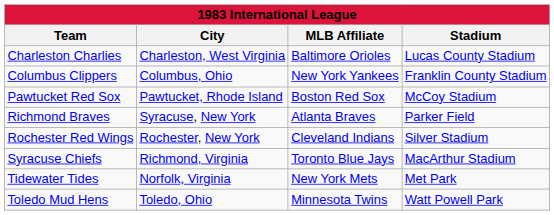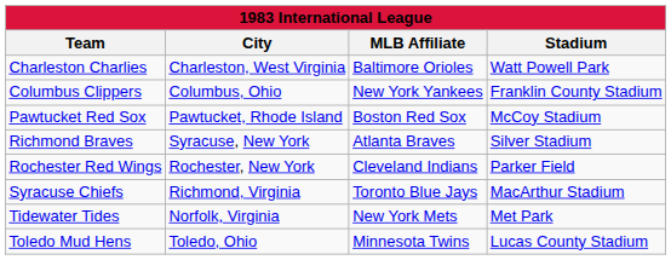Charleston Charlies | Stadium: Lucas County Stadium -> Watt Powell Park
Richmond Braves | Stadium: Parker Field -> Silver Stadium
Rochester Red Wings | Stadium: Silver Stadium -> Parker Field
Toledo Mud Hens | Stadium: Watt Powell Park -> Lucas County Stadium
